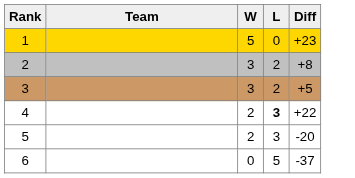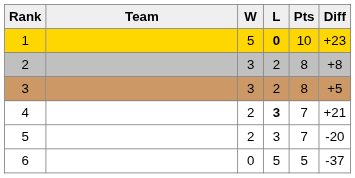+ column: Pts | 10 | 8 | 8 | 7 | 7 | 5
1 | L: normal -> bold
4 | Diff: +22 -> +21
